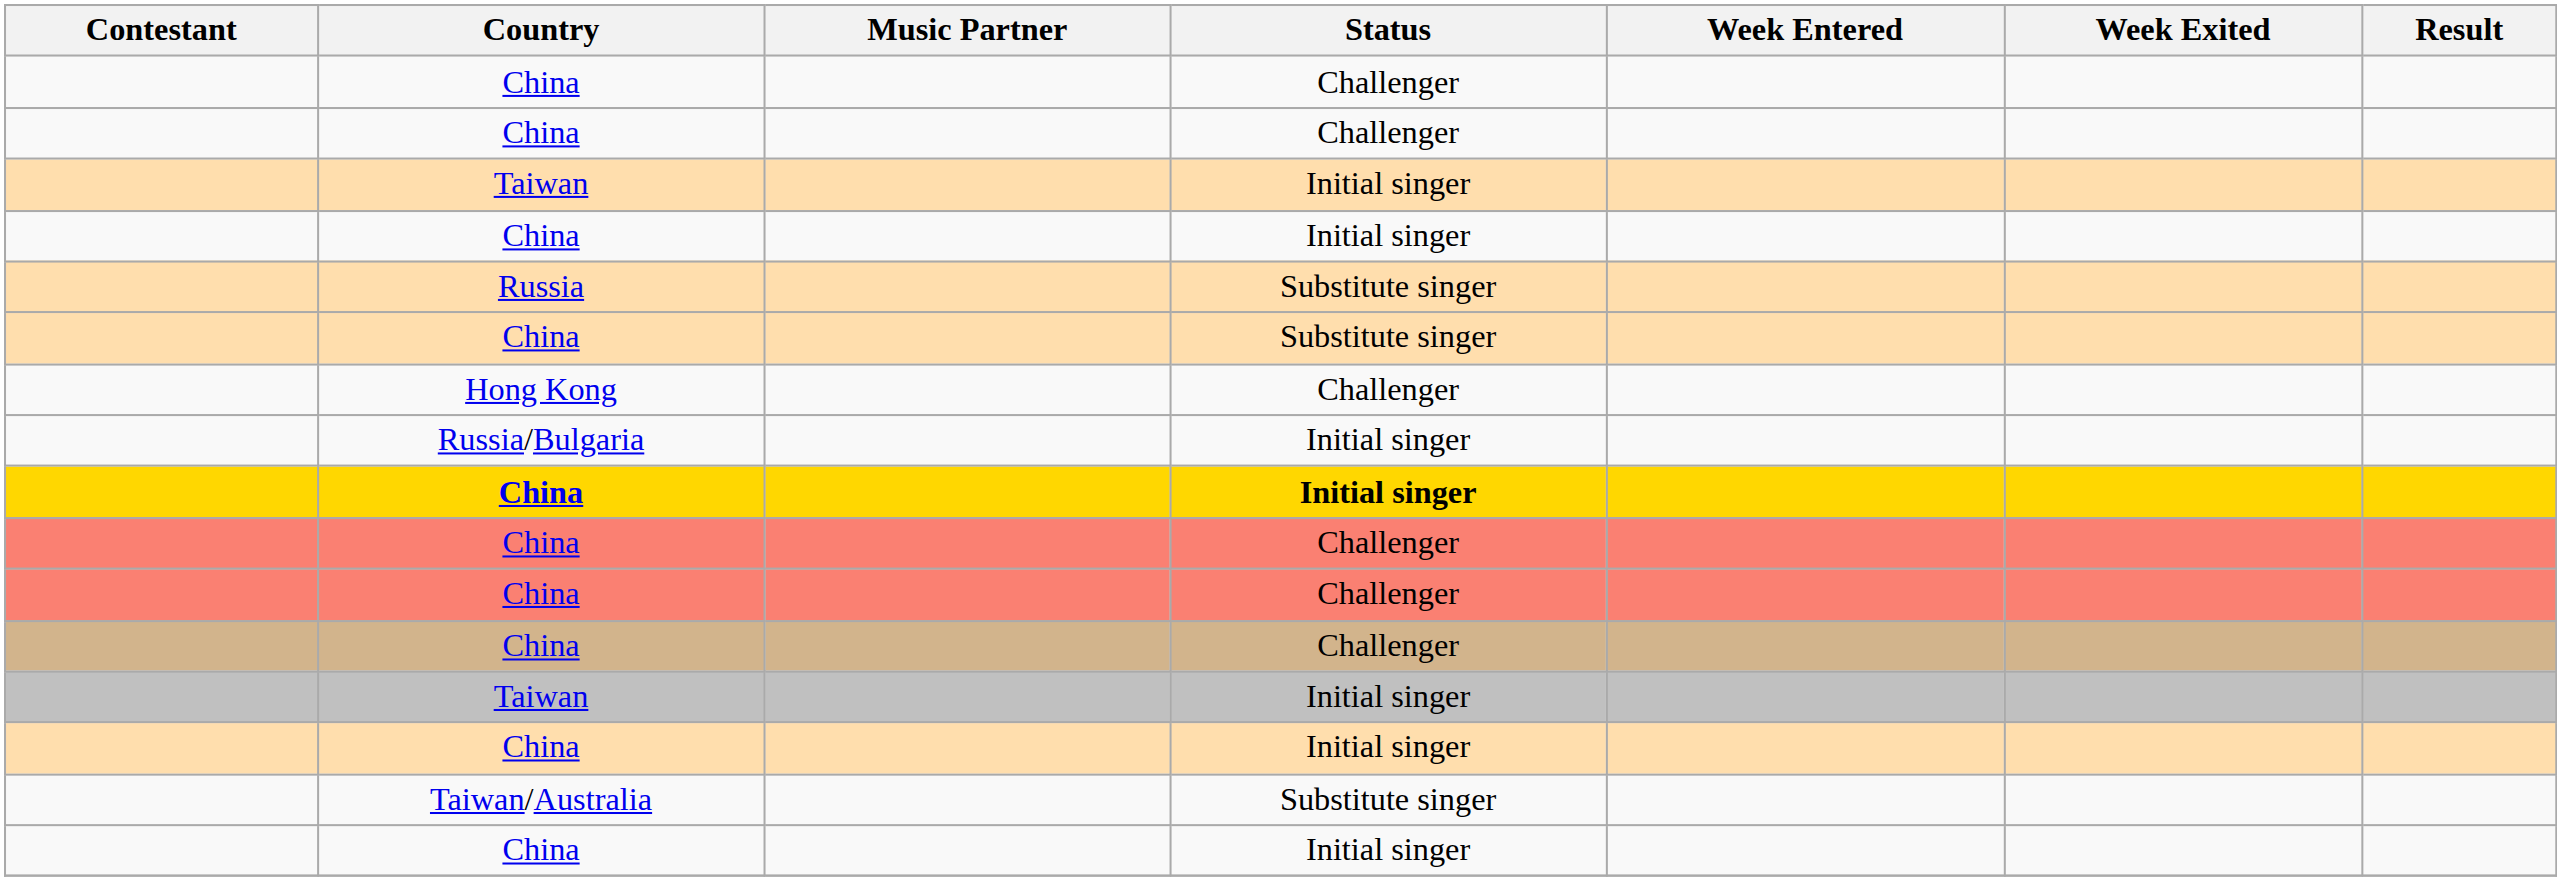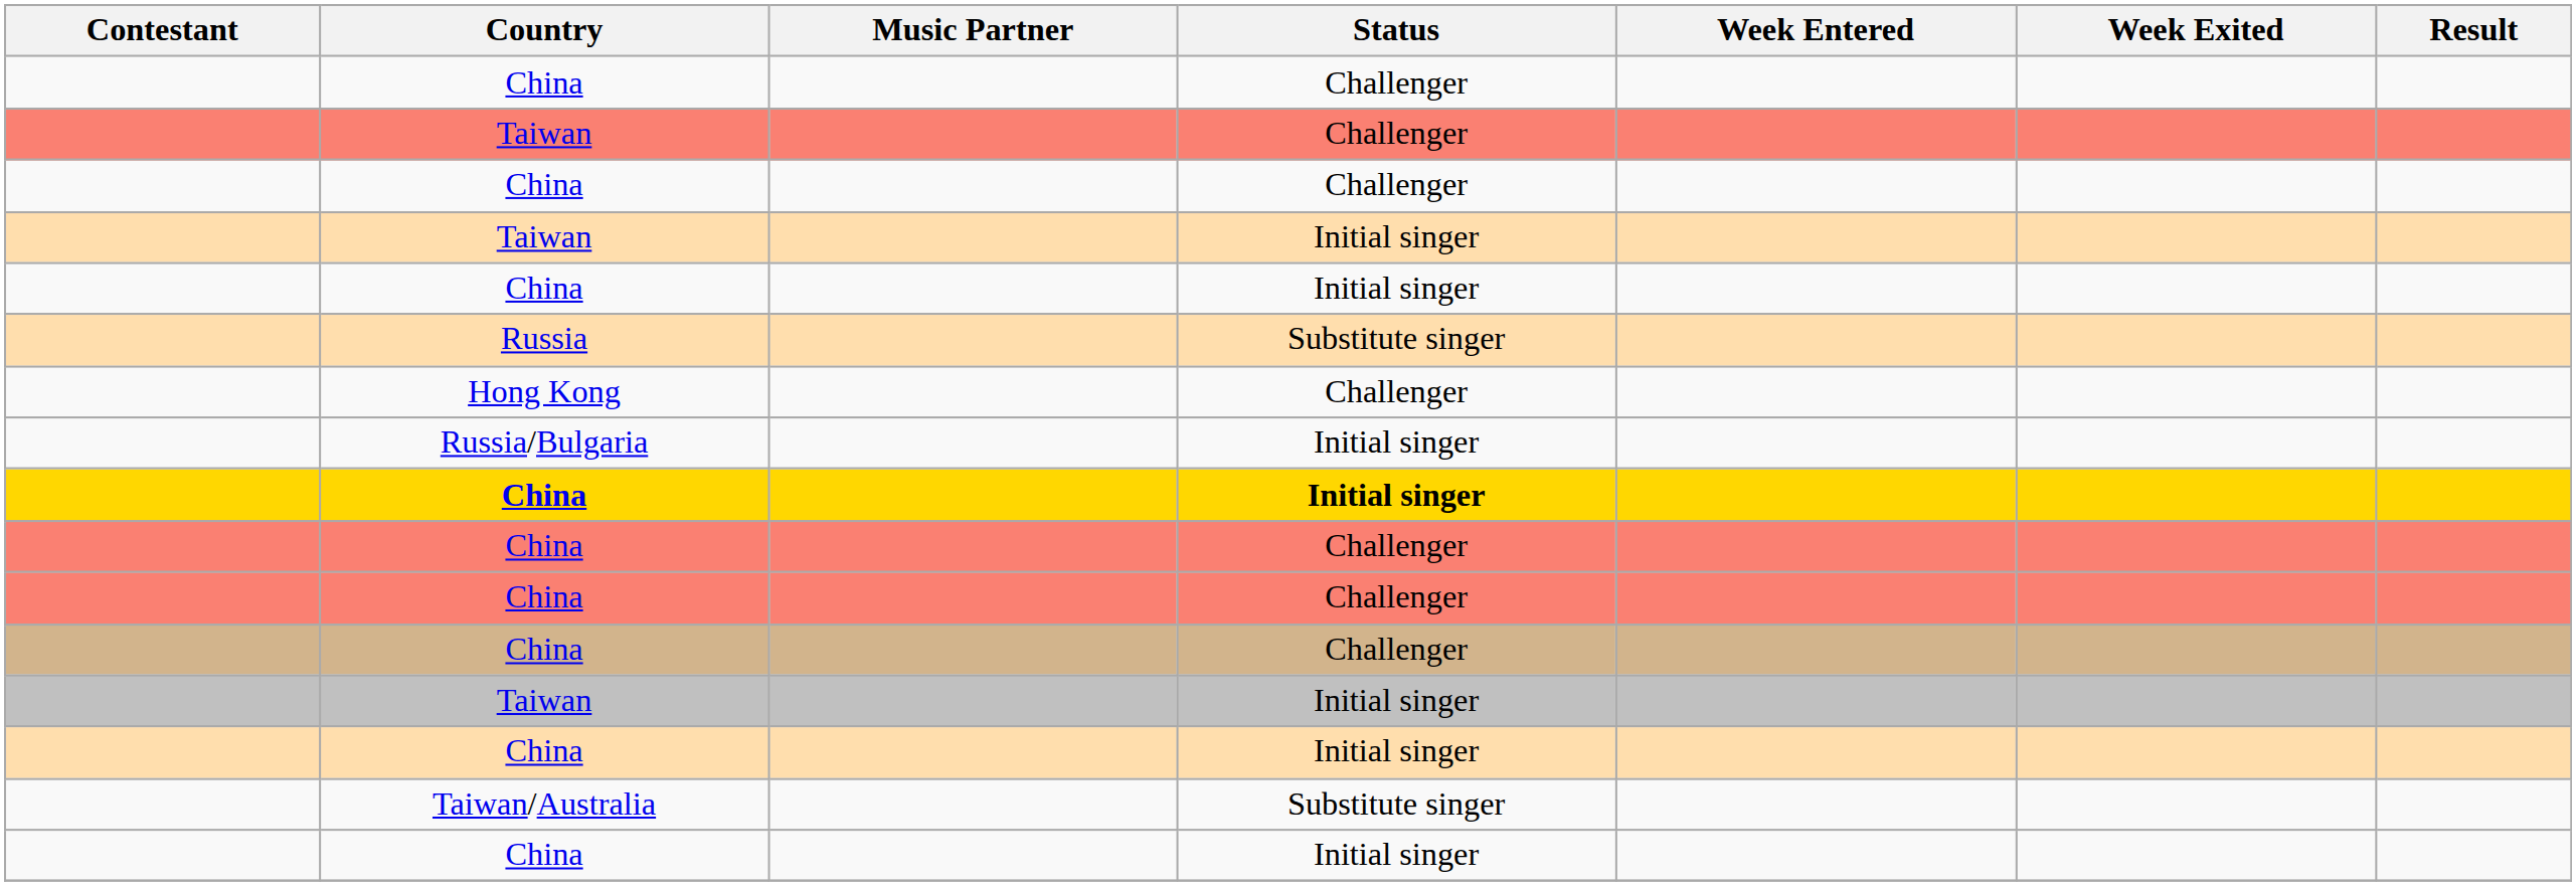+ row: Taiwan | Challenger
- row: China | Substitute singer
